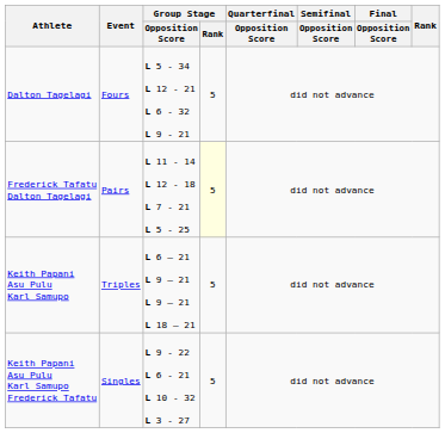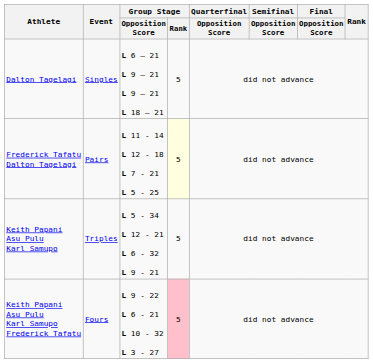Dalton Tagelagi | Event: Fours -> Singles
Dalton Tagelagi | Group Stage / Opposition Score: L 5 - 34 L 12 - 21 L 6 - 32 L 9 - 21 -> L 6 – 21 L 9 – 21 L 9 – 21 L 18 – 21
Keith Papani Asu Pulu Karl Samupo | Group Stage / Opposition Score: L 6 – 21 L 9 – 21 L 9 – 21 L 18 – 21 -> L 5 - 34 L 12 - 21 L 6 - 32 L 9 - 21
Keith Papani Asu Pulu Karl Samupo Frederick Tafatu | Event: Singles -> Fours
Keith Papani Asu Pulu Karl Samupo Frederick Tafatu | Group Stage / Rank: no background -> pink background
